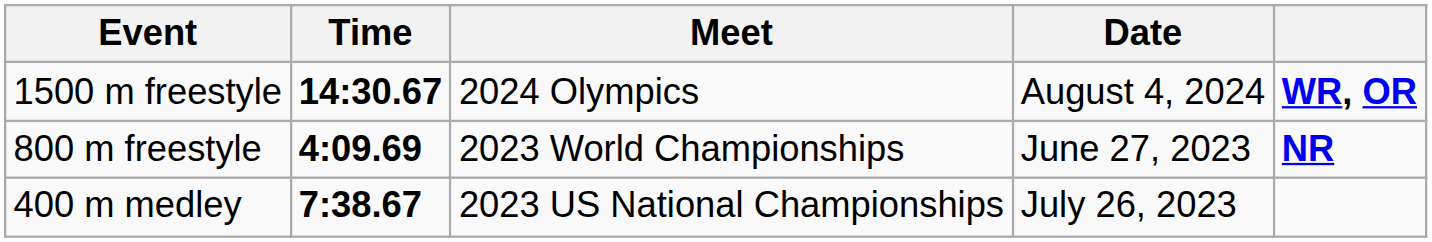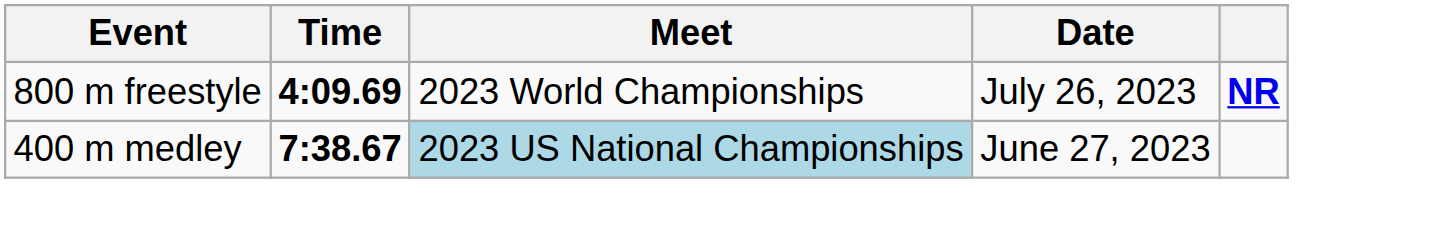- row: 1500 m freestyle | 14:30.67 | 2024 Olympics | August 4, 2024 | WR, OR
800 m freestyle | Date: June 27, 2023 -> July 26, 2023
400 m medley | Meet: no background -> lightblue background
400 m medley | Date: July 26, 2023 -> June 27, 2023
